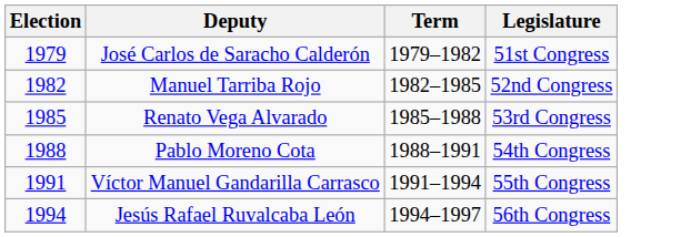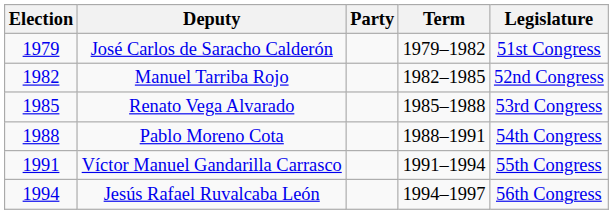+ column: Party
